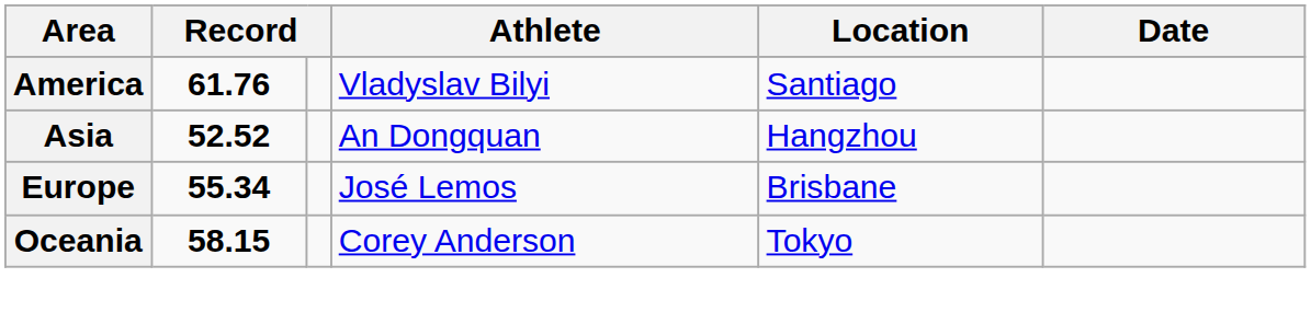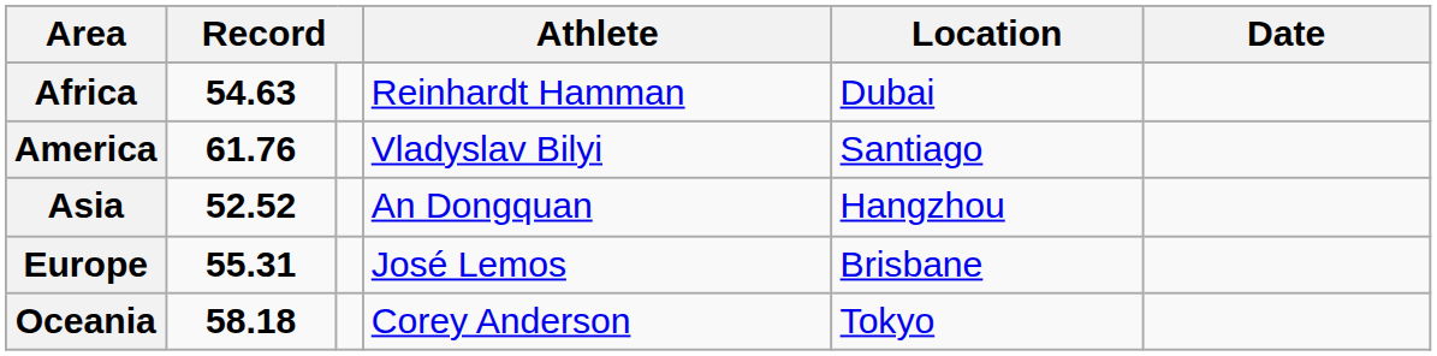+ row: Africa | 54.63 | Reinhardt Hamman | Dubai
Europe | column 2: 55.34 -> 55.31
Oceania | column 2: 58.15 -> 58.18
